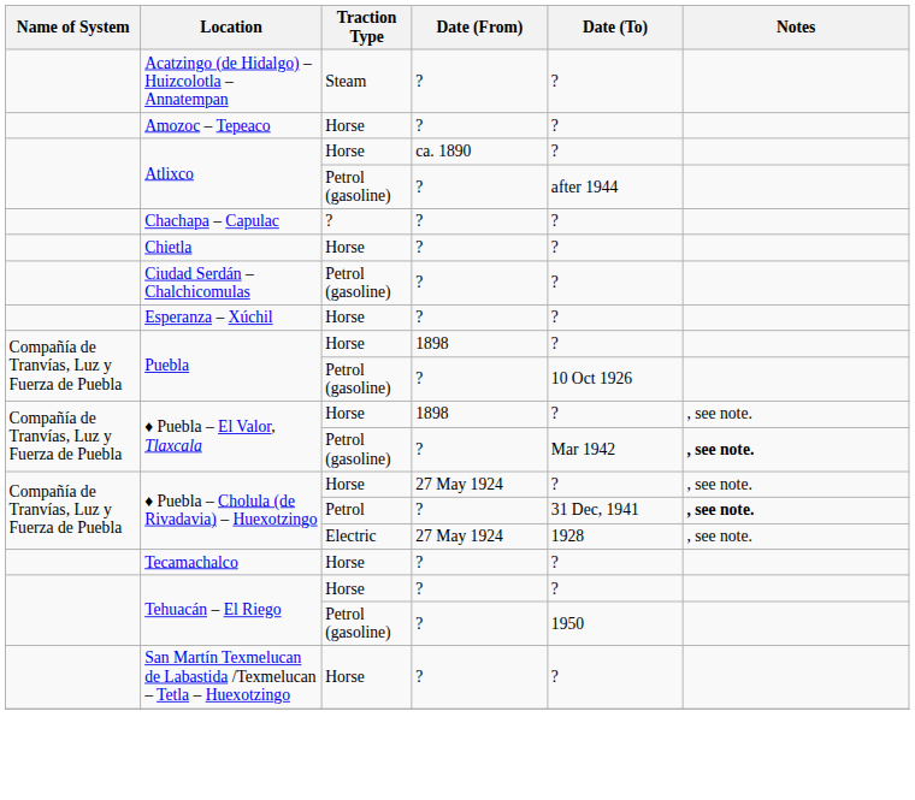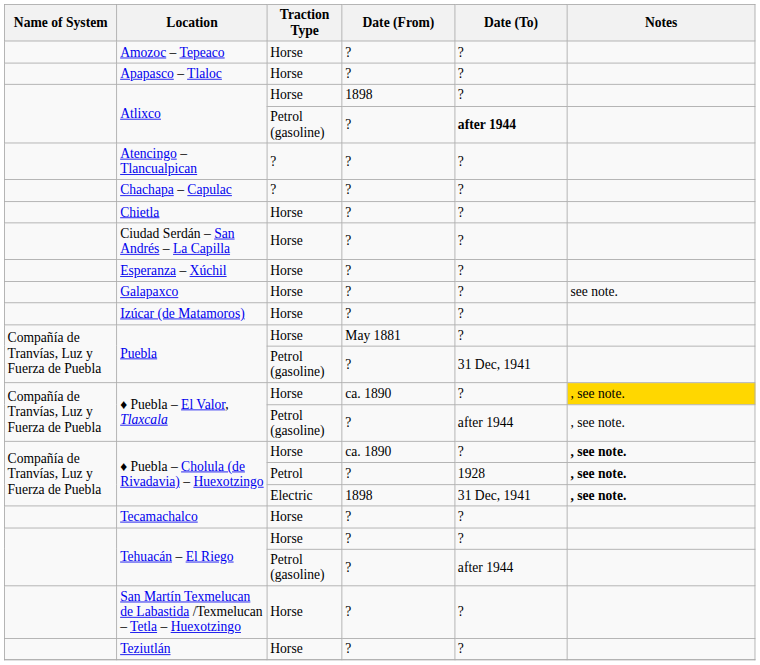- row: Acatzingo (de Hidalgo) – Huizcolotla – Annatempan | Steam | ? | ?
+ row: Apapasco – Tlaloc | Horse | ? | ?
Atlixco / Horse | Date (From): ca. 1890 -> 1898
Atlixco / Petrol (gasoline) | Date (To): normal -> bold
+ row: Atencingo – Tlancualpican | ? | ? | ?
- row: Ciudad Serdán – Chalchicomulas | Petrol (gasoline) | ? | ?
+ row: Ciudad Serdán – San Andrés – La Capilla | Horse | ? | ?
+ row: Galapaxco | Horse | ? | ? | see note.
+ row: Izúcar (de Matamoros) | Horse | ? | ?
Puebla / Horse | Date (From): 1898 -> May 1881
Puebla / Petrol (gasoline) | Date (To): 10 Oct 1926 -> 31 Dec, 1941
♦ Puebla – El Valor, Tlaxcala / Horse | Date (From): 1898 -> ca. 1890
♦ Puebla – El Valor, Tlaxcala / Horse | Notes: no background -> gold background
♦ Puebla – El Valor, Tlaxcala / Petrol (gasoline) | Date (To): Mar 1942 -> after 1944
♦ Puebla – El Valor, Tlaxcala / Petrol (gasoline) | Notes: bold -> normal
♦ Puebla – Cholula (de Rivadavia) – Huexotzingo / Horse | Date (From): 27 May 1924 -> ca. 1890
♦ Puebla – Cholula (de Rivadavia) – Huexotzingo / Horse | Notes: normal -> bold
♦ Puebla – Cholula (de Rivadavia) – Huexotzingo / Petrol | Date (To): 31 Dec, 1941 -> 1928
♦ Puebla – Cholula (de Rivadavia) – Huexotzingo / Electric | Date (From): 27 May 1924 -> 1898
♦ Puebla – Cholula (de Rivadavia) – Huexotzingo / Electric | Date (To): 1928 -> 31 Dec, 1941
♦ Puebla – Cholula (de Rivadavia) – Huexotzingo / Electric | Notes: normal -> bold
Tehuacán – El Riego / Petrol (gasoline) | Date (To): 1950 -> after 1944
+ row: Teziutlán | Horse | ? | ?
